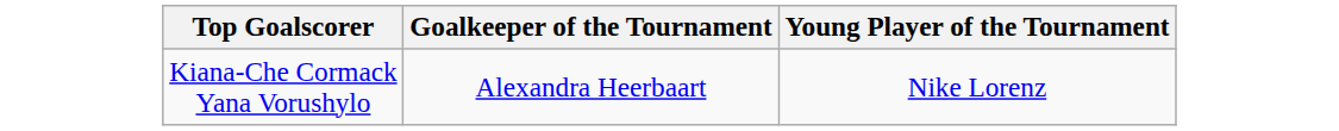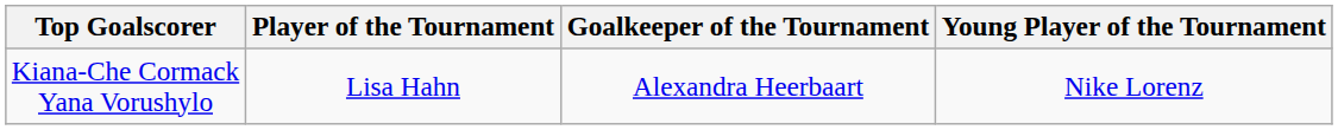+ column: Player of the Tournament | Lisa Hahn
